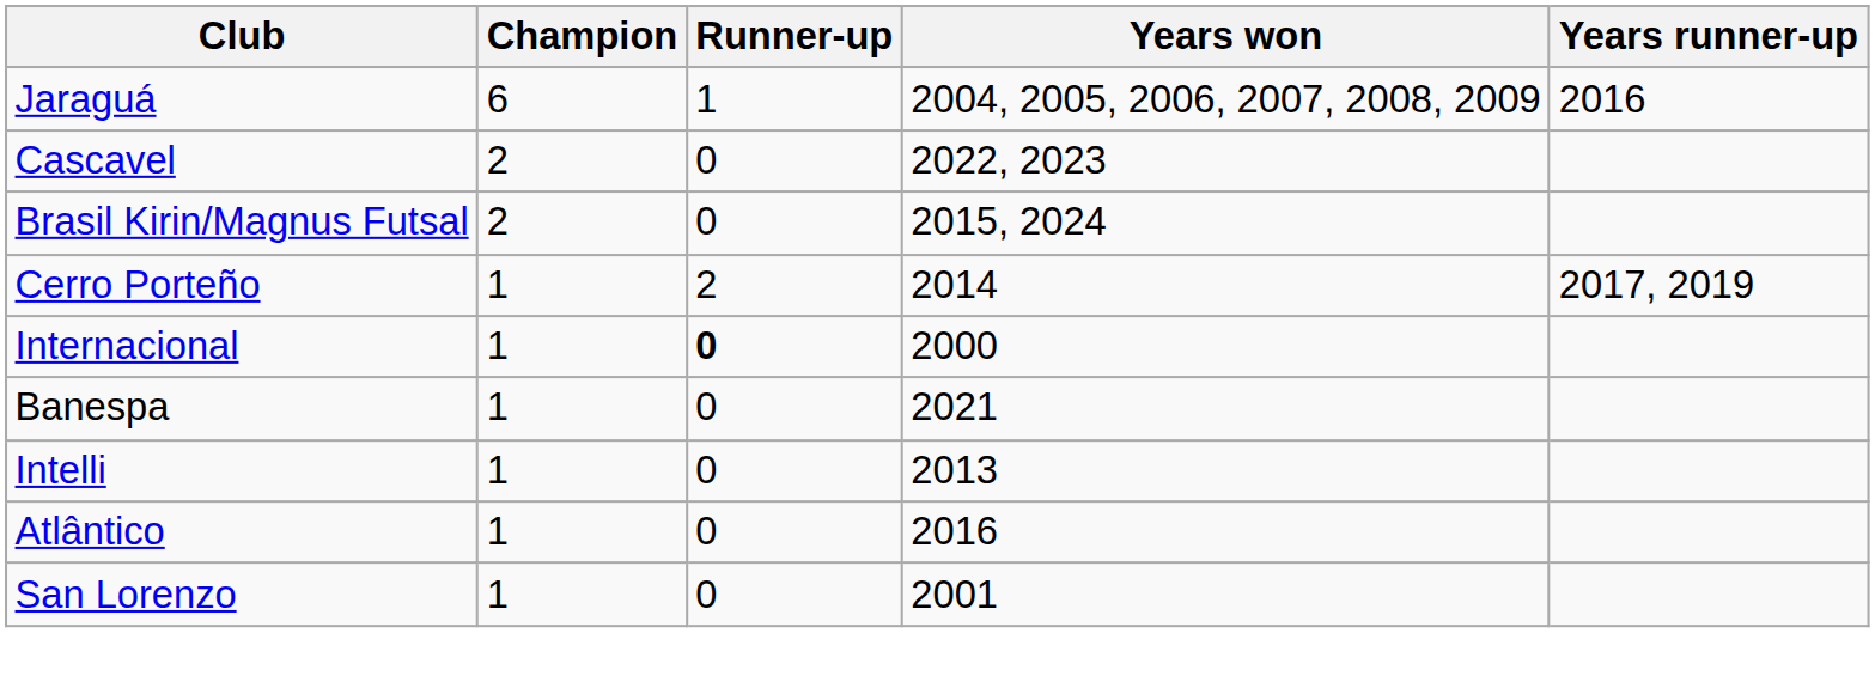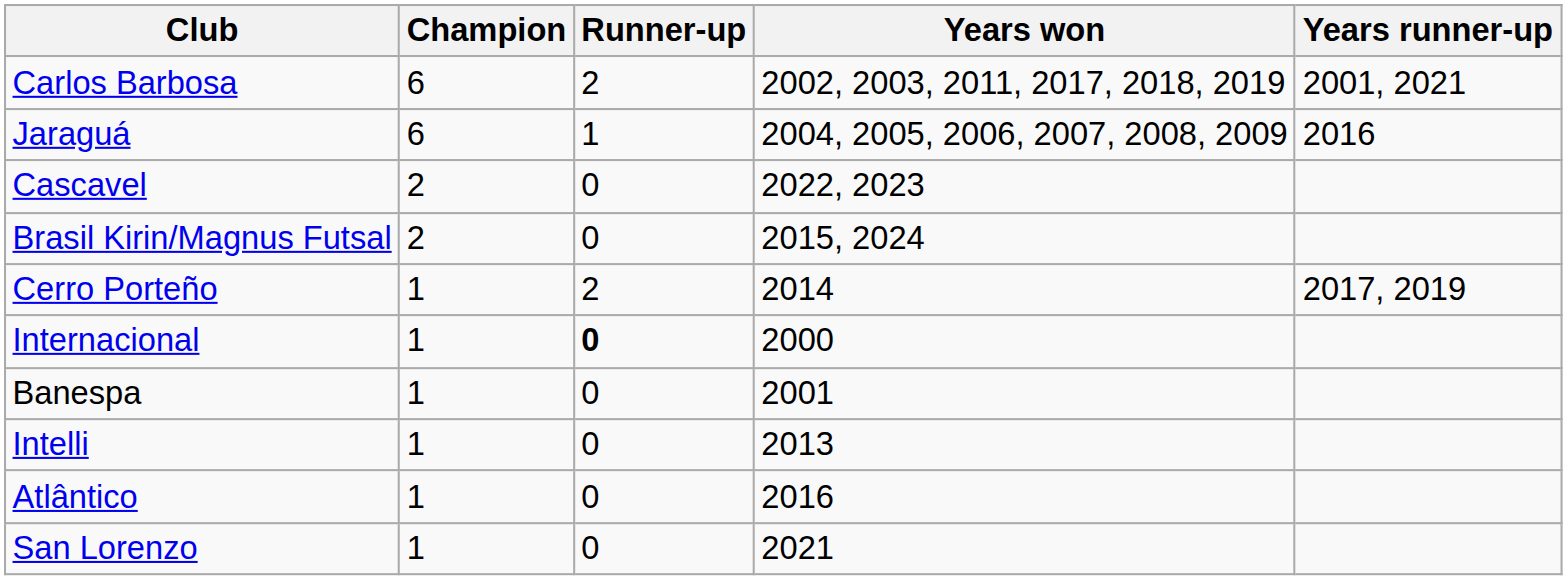+ row: Carlos Barbosa | 6 | 2 | 2002, 2003, 2011, 2017, 2018, 2019 | 2001, 2021
Banespa | Years won: 2021 -> 2001
San Lorenzo | Years won: 2001 -> 2021
